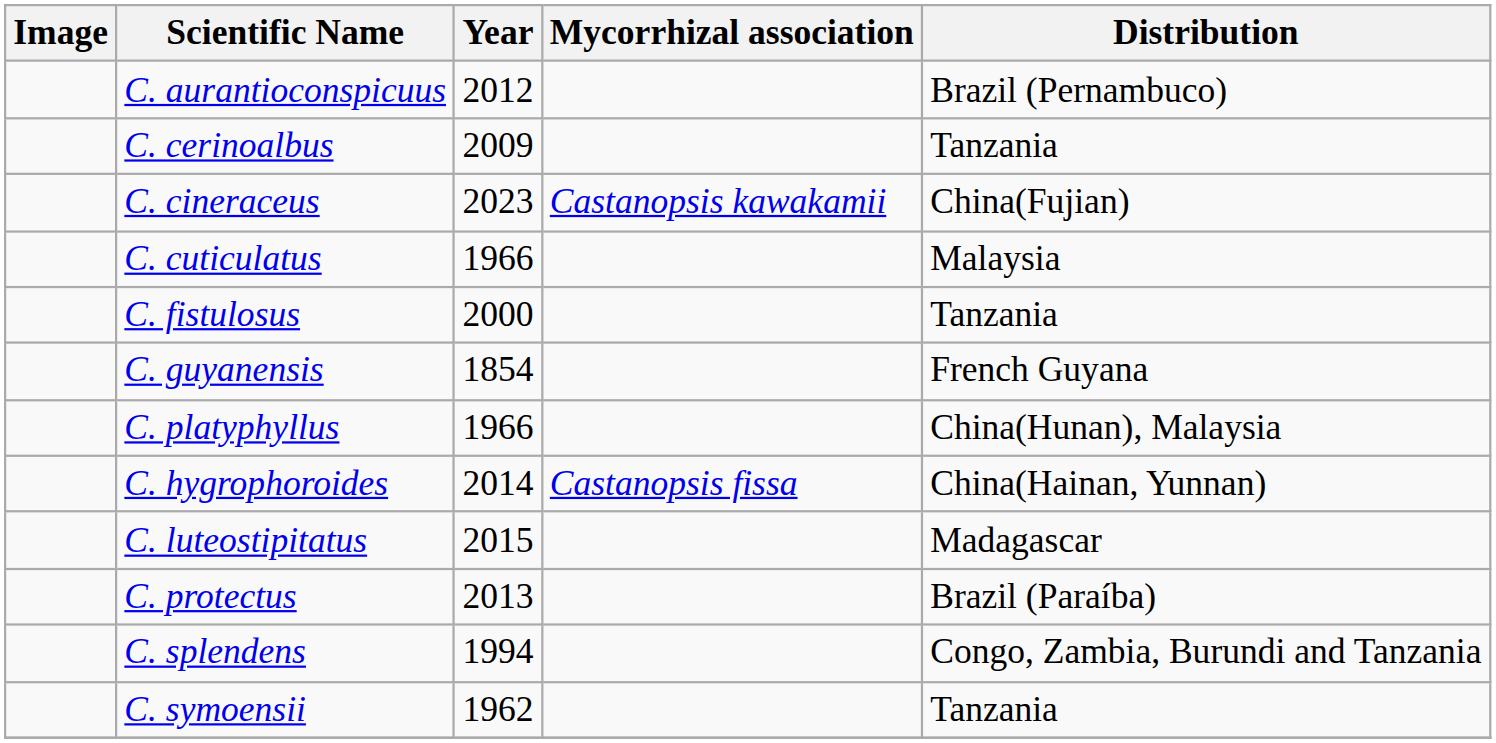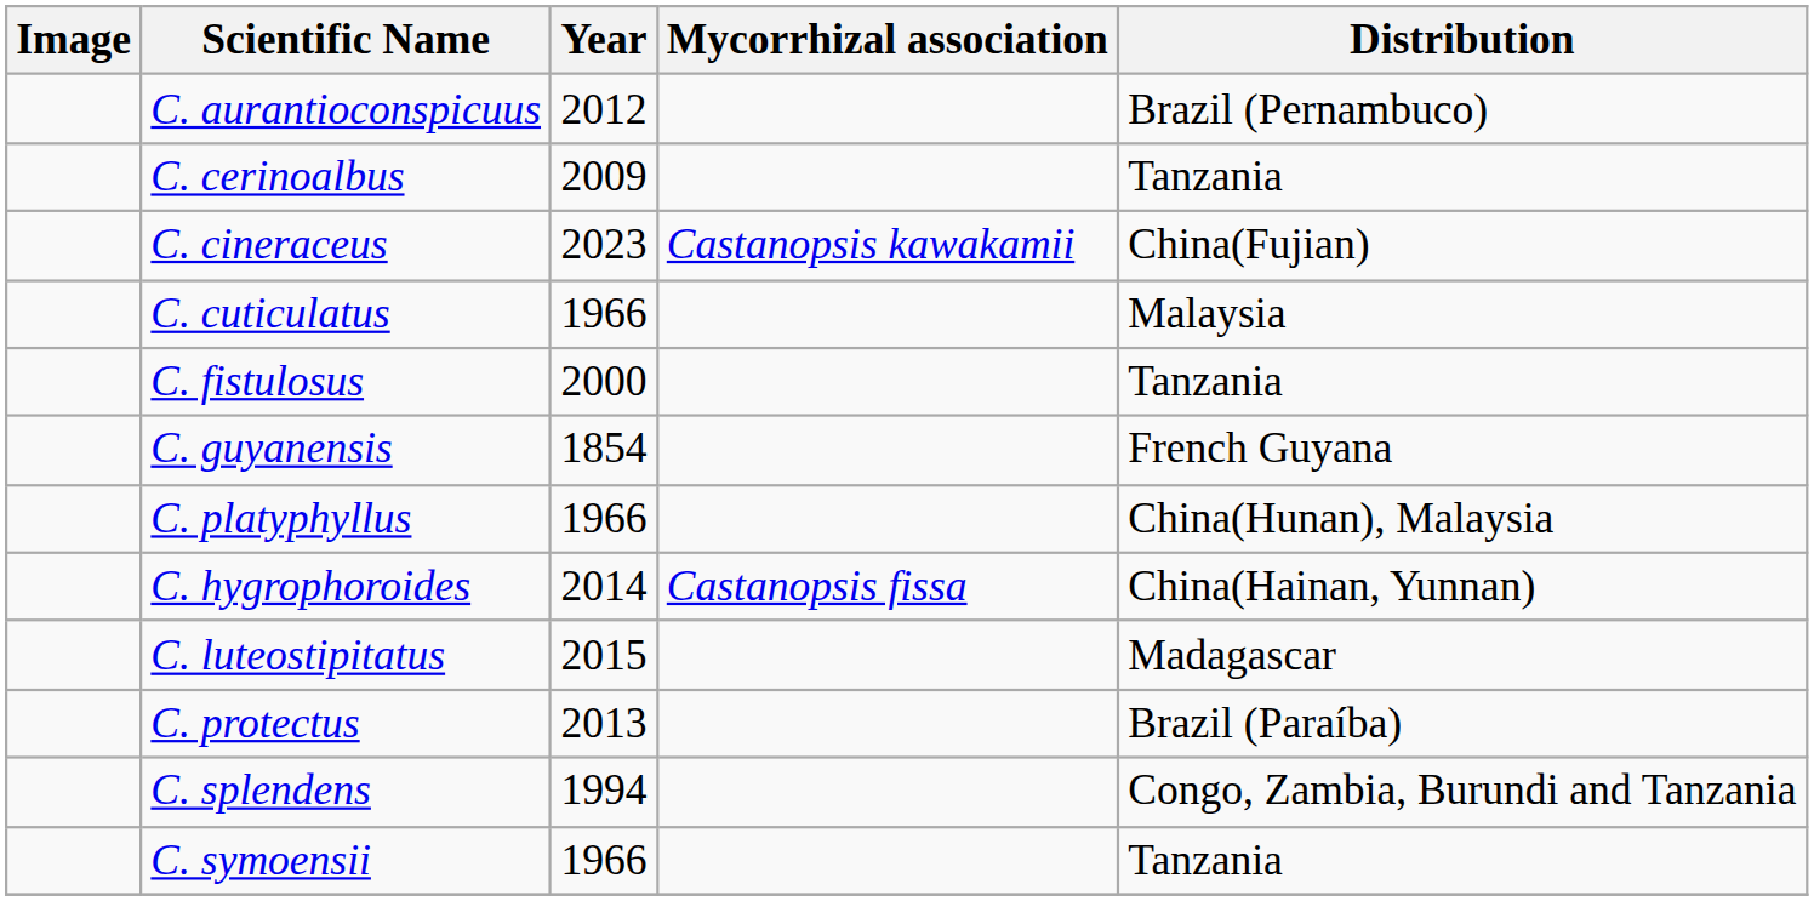C. symoensii | Year: 1962 -> 1966
